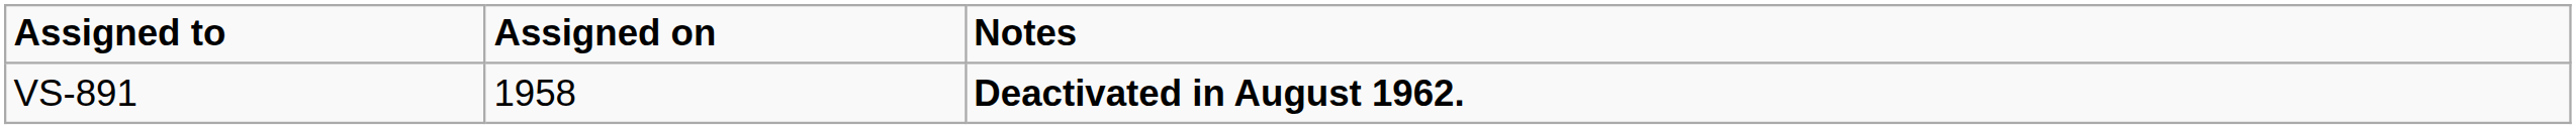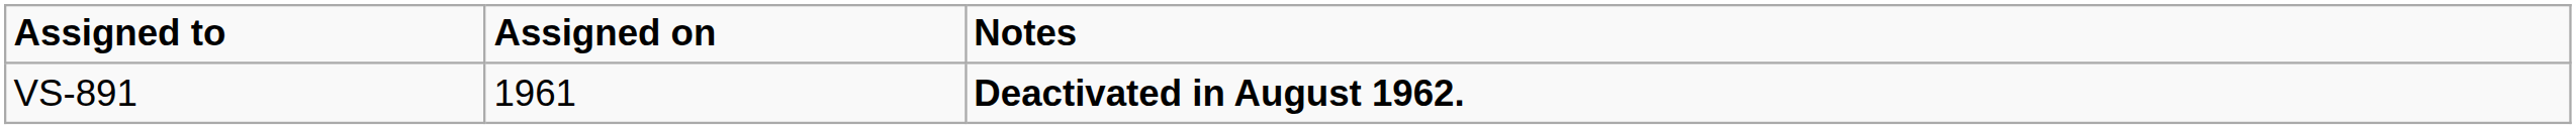VS-891 | Assigned on: 1958 -> 1961
